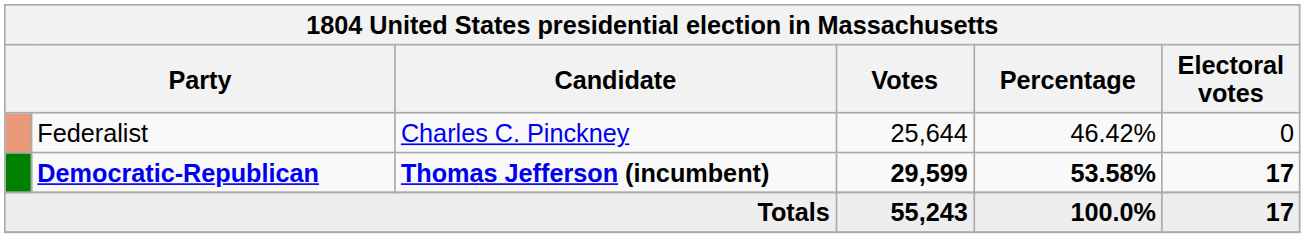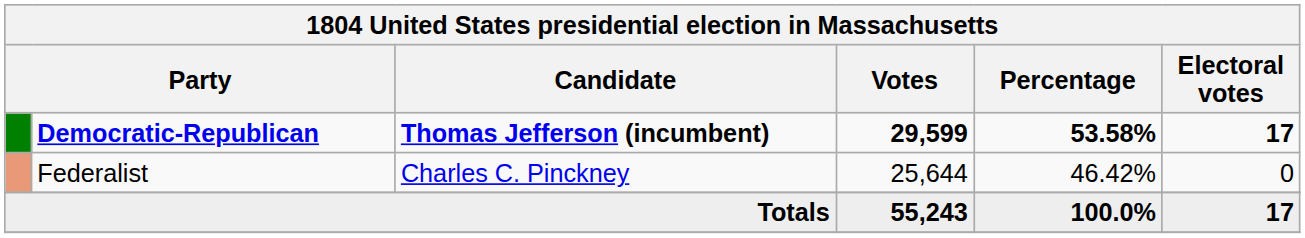rows swapped: Democratic-Republican <-> Federalist
